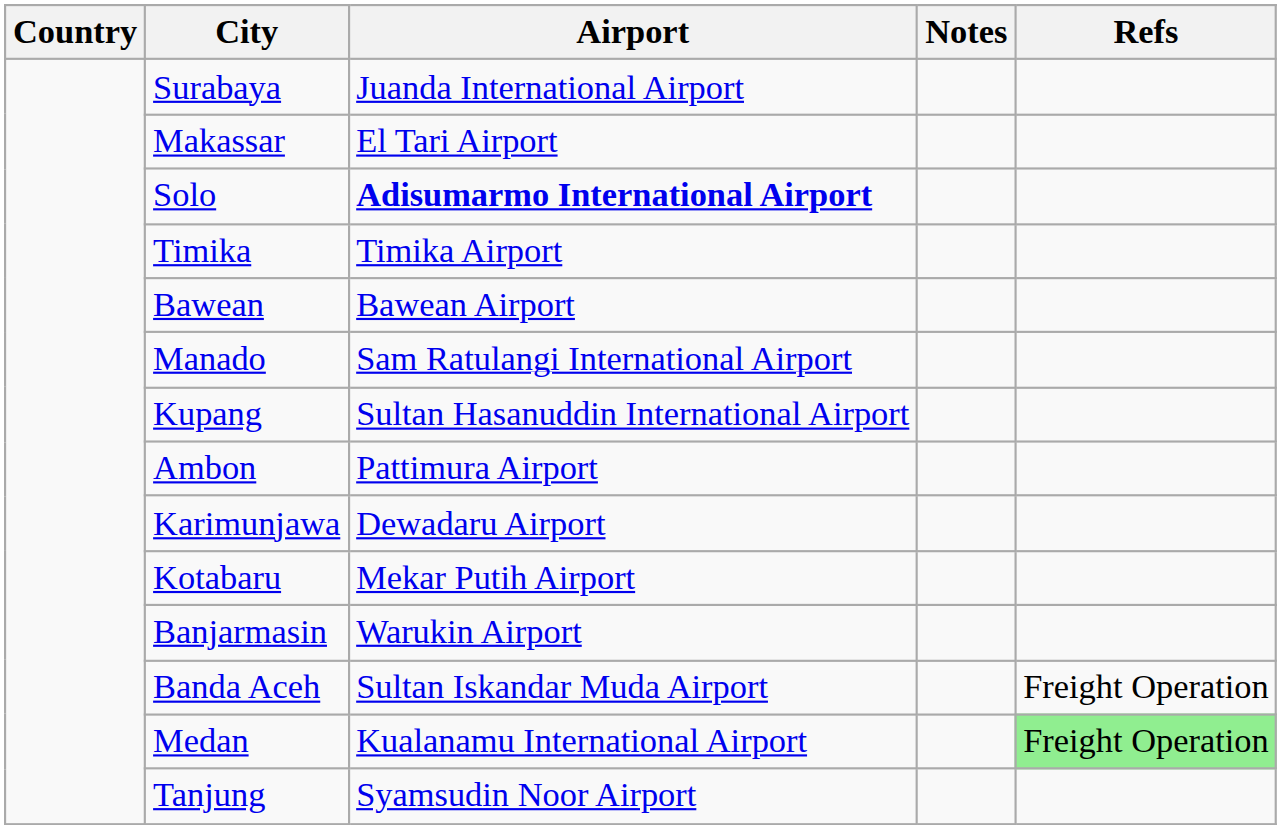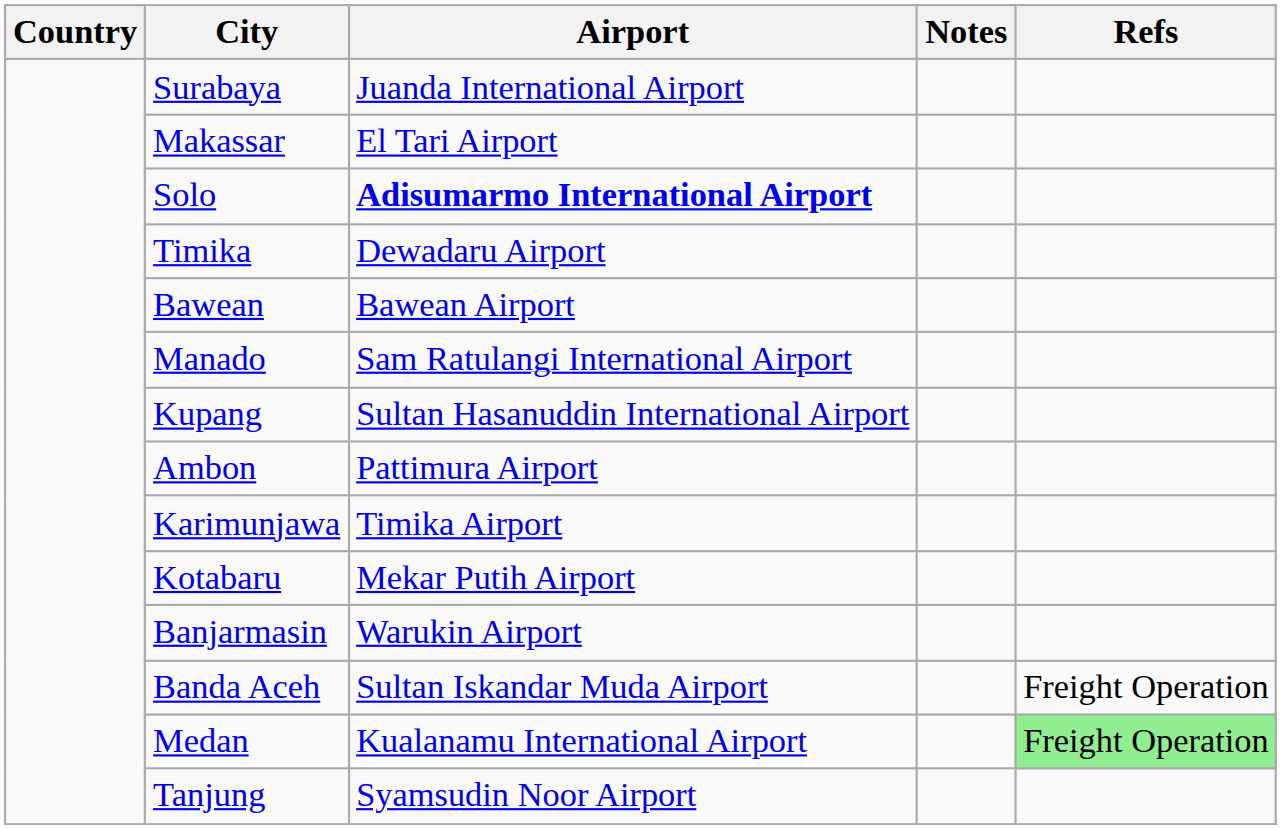Timika | Airport: Timika Airport -> Dewadaru Airport
Karimunjawa | Airport: Dewadaru Airport -> Timika Airport
